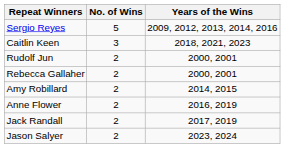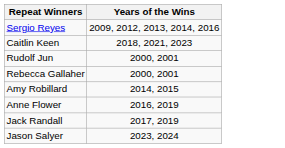- column: No. of Wins | 5 | 3 | 2 | 2 | 2 | 2 | 2 | 2
